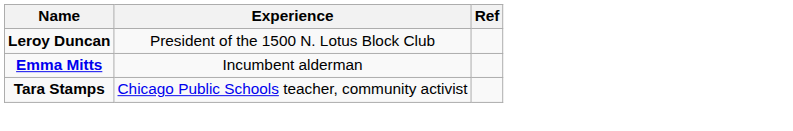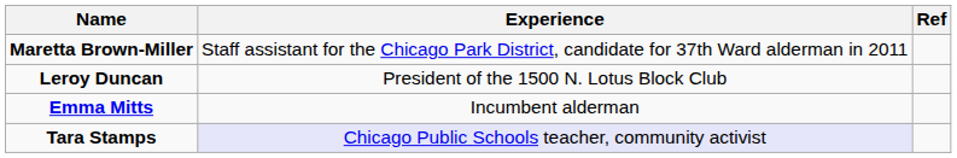+ row: Maretta Brown-Miller | Staff assistant for the Chicago Park District, candidate for 37th Ward alderman in 2011
Tara Stamps | Experience: no background -> lavender background
